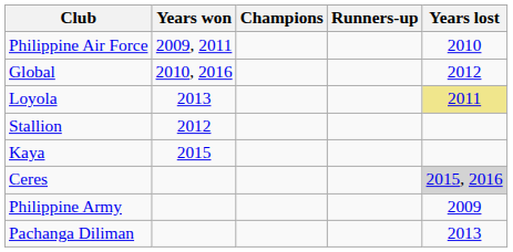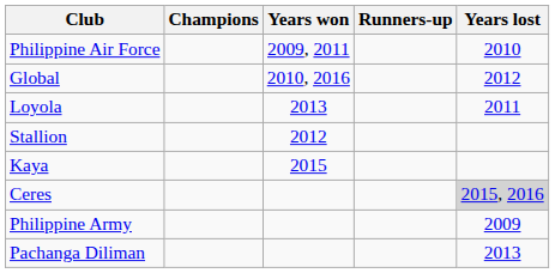columns swapped: Champions <-> Years won
Loyola | Years lost: khaki background -> no background
